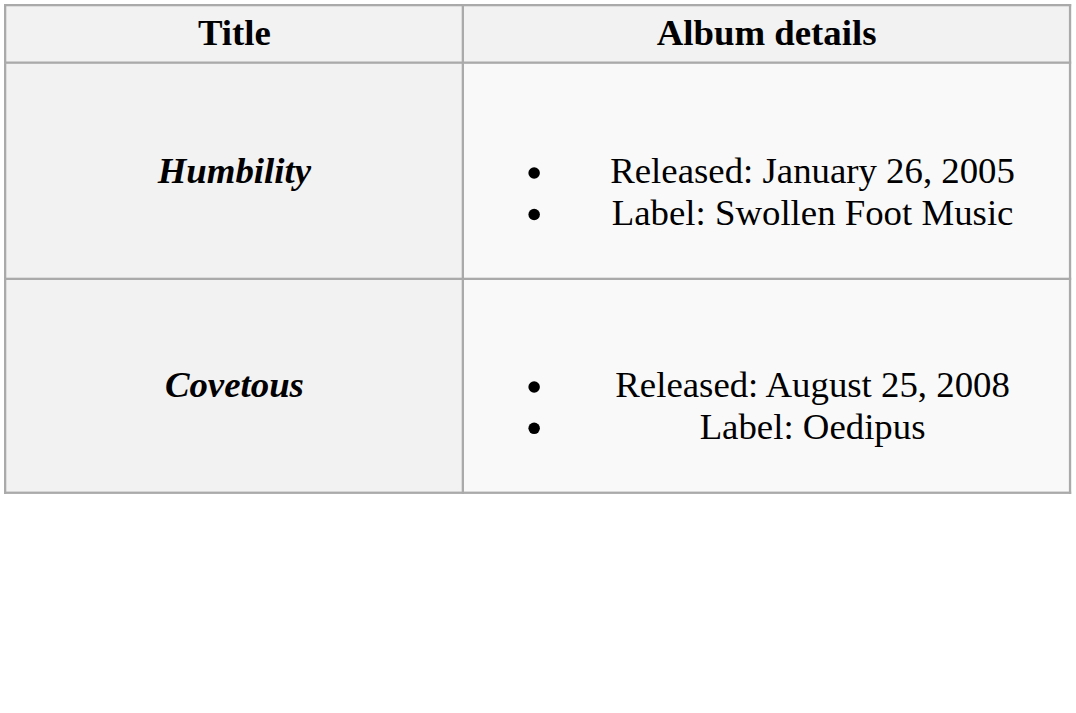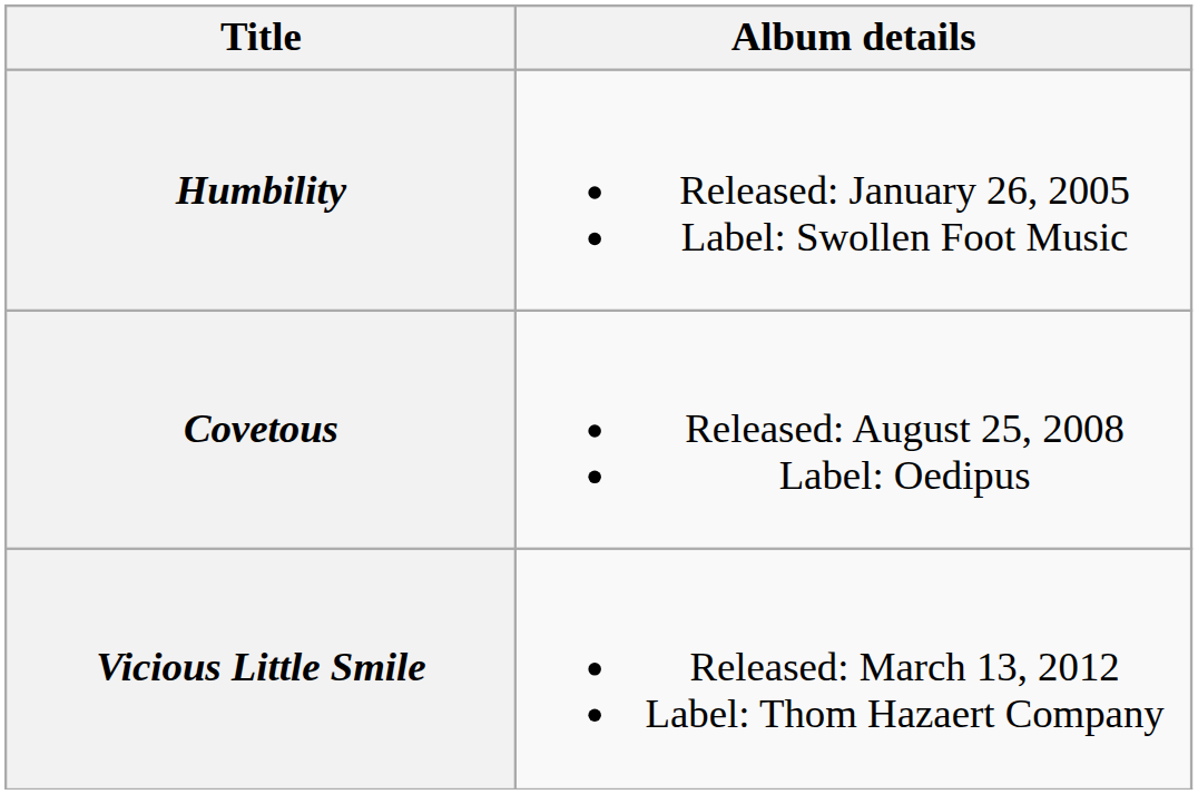+ row: Vicious Little Smile | Released: March 13, 2012 Label: Thom Hazaert Company
